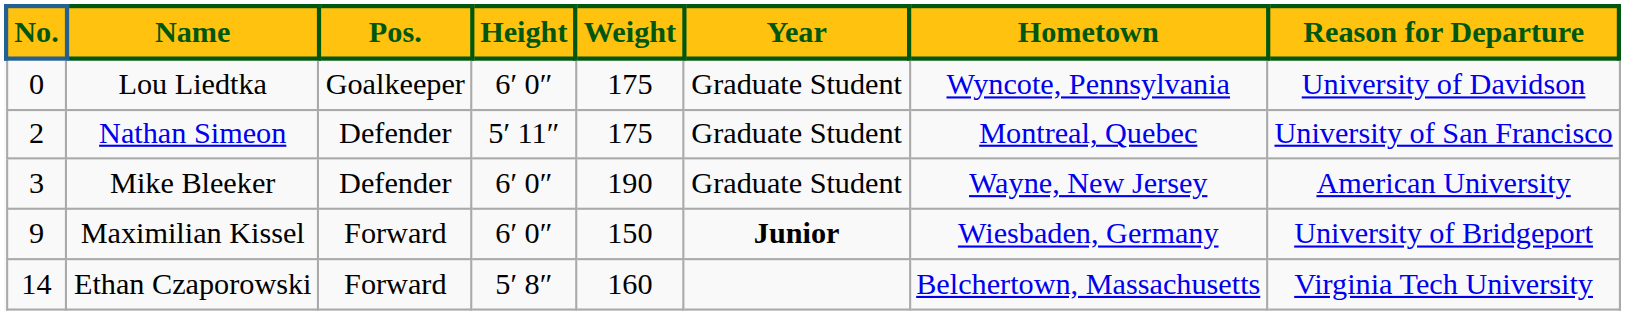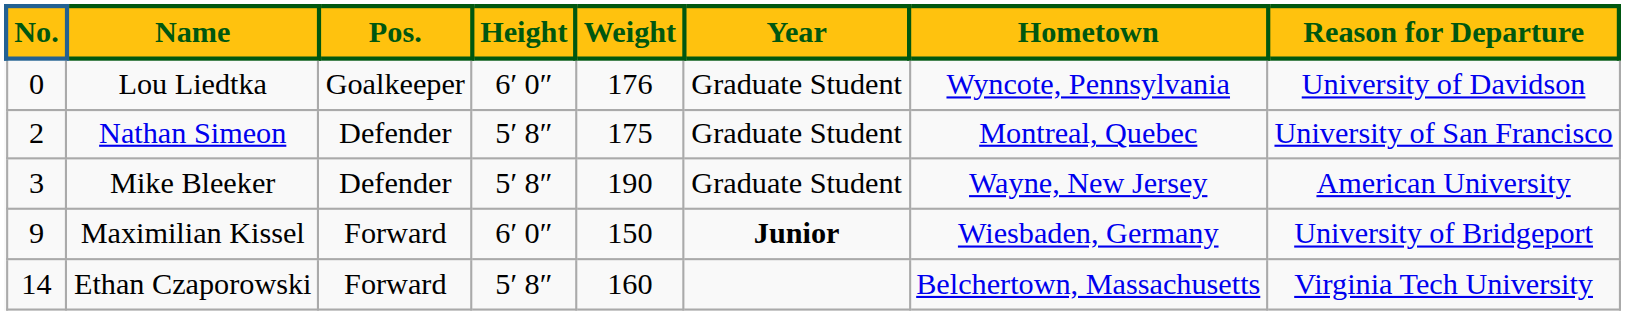Lou Liedtka | Weight: 175 -> 176
Nathan Simeon | Height: 5′ 11″ -> 5′ 8″
Mike Bleeker | Height: 6′ 0″ -> 5′ 8″
